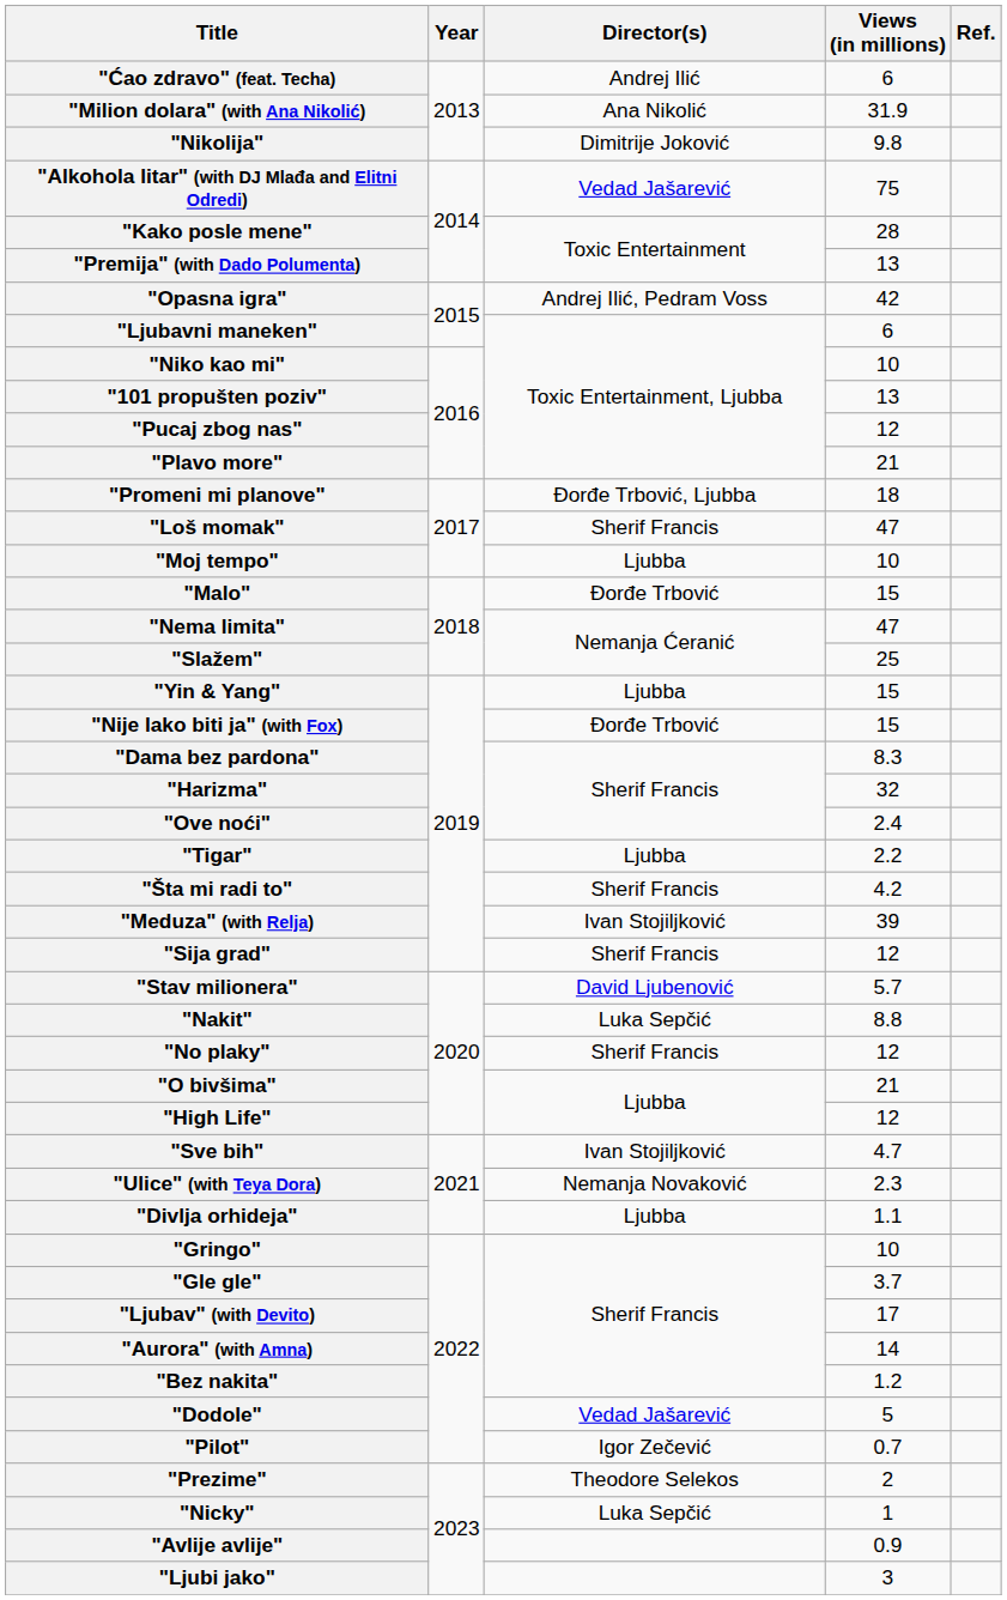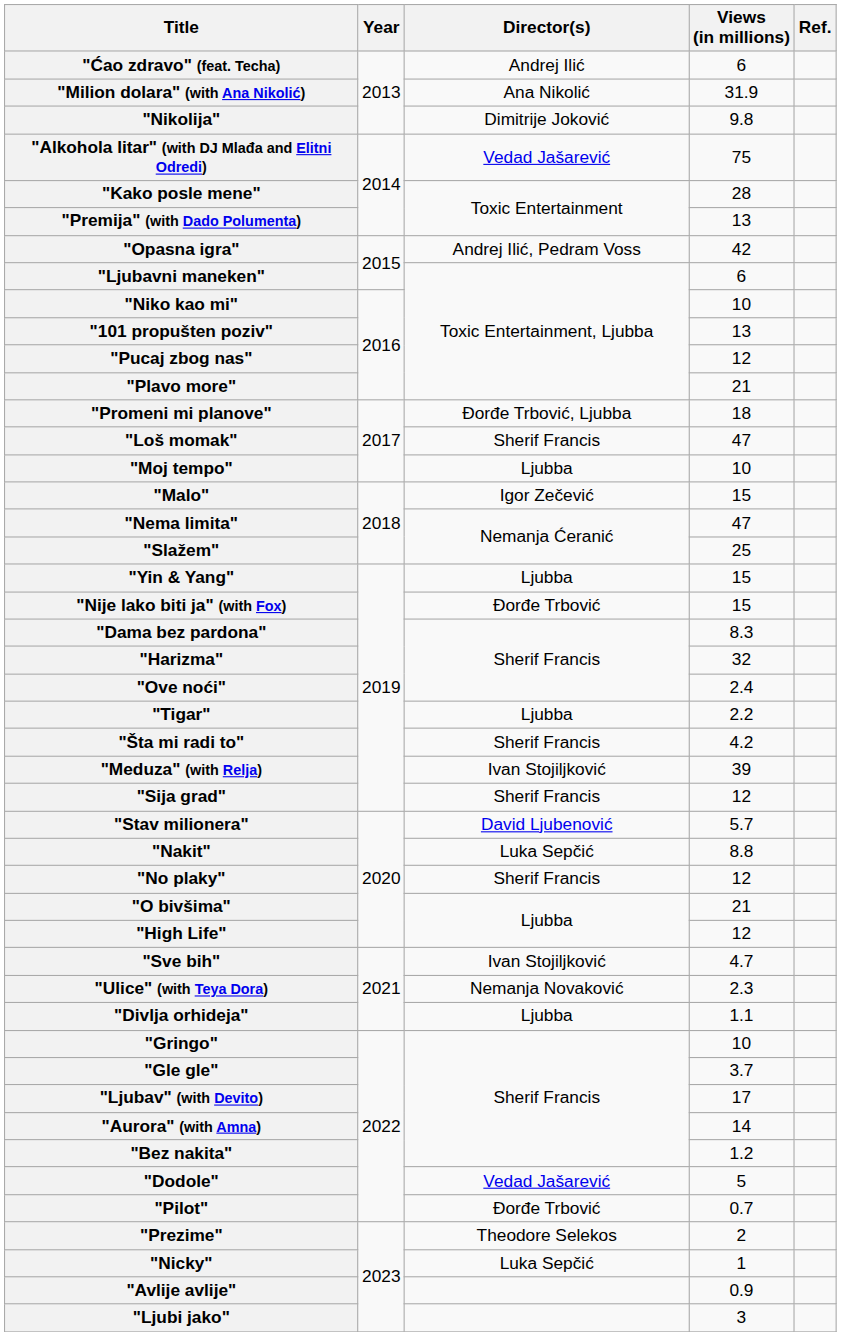"Malo" | Director(s): Đorđe Trbović -> Igor Zečević
"Pilot" | Director(s): Igor Zečević -> Đorđe Trbović
